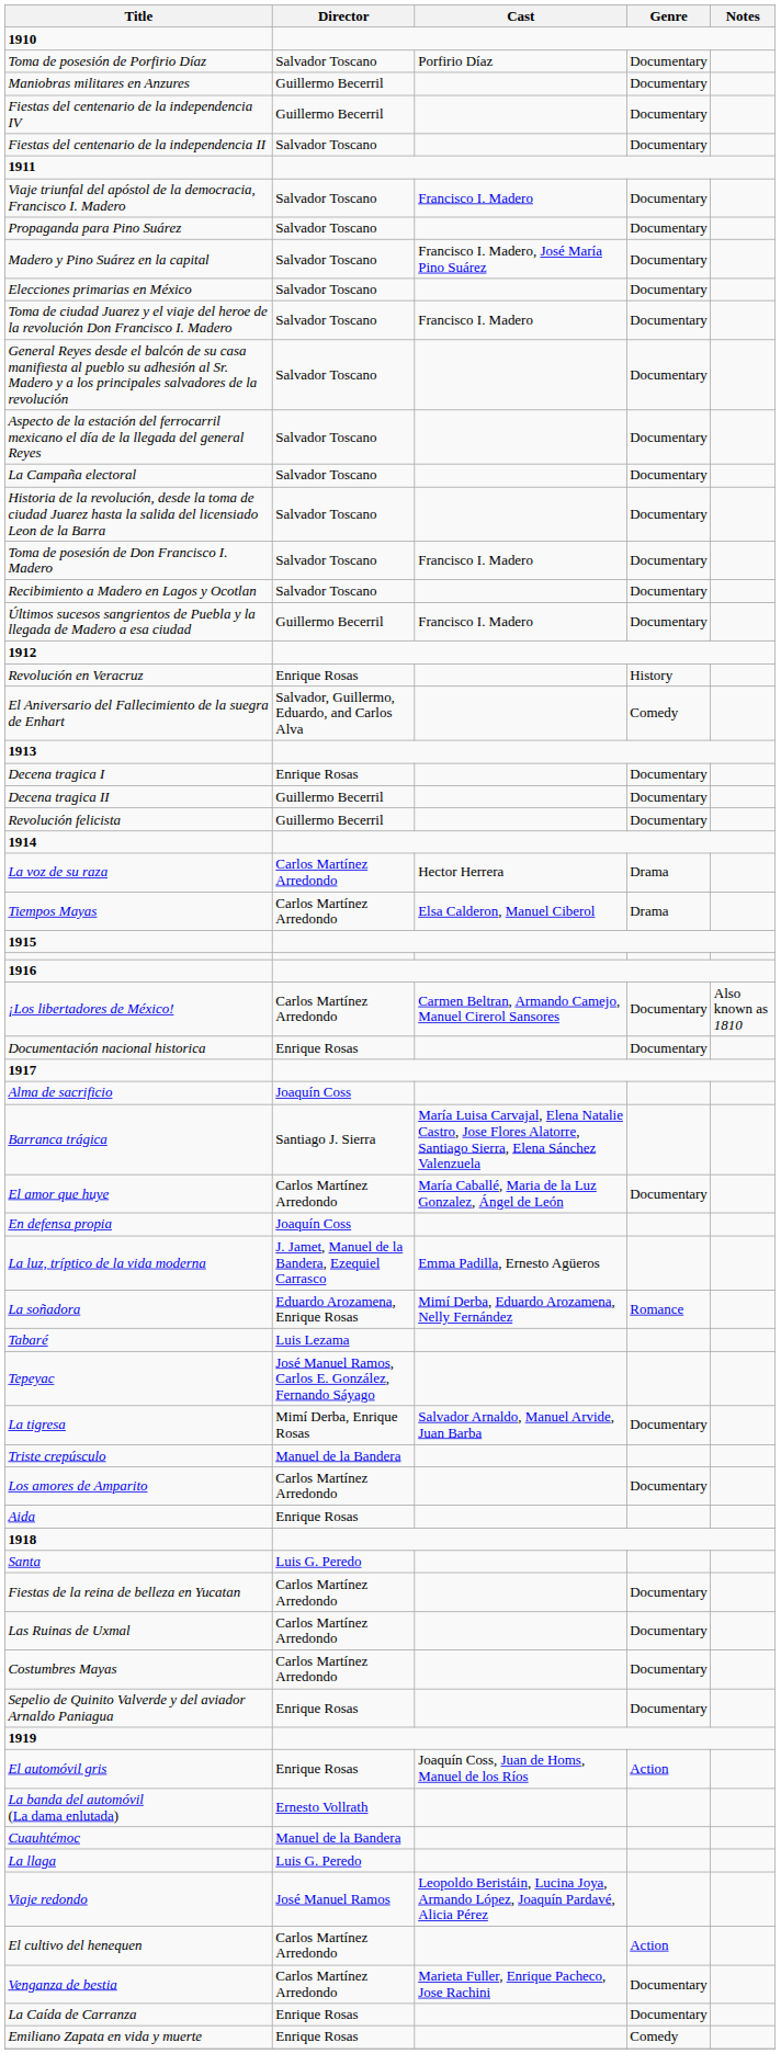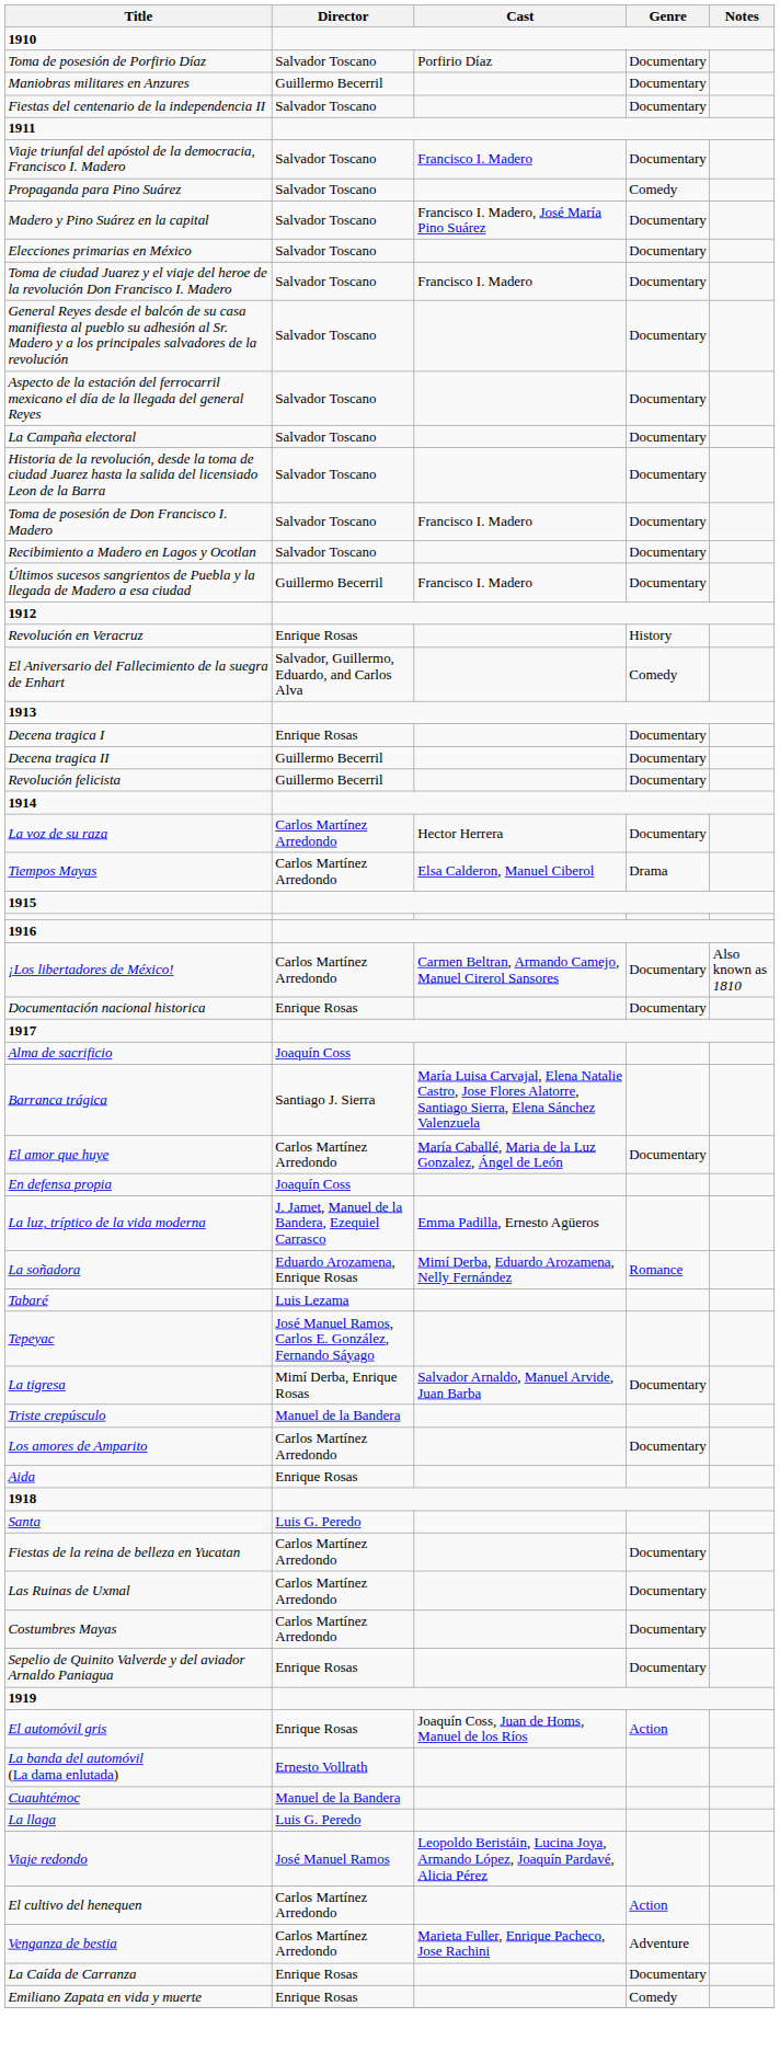- row: Fiestas del centenario de la independencia IV | Guillermo Becerril | Documentary
Propaganda para Pino Suárez | Genre: Documentary -> Comedy
La voz de su raza | Genre: Drama -> Documentary
Venganza de bestia | Genre: Documentary -> Adventure
